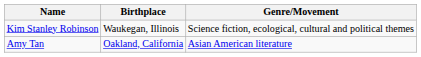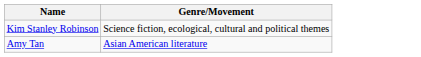- column: Birthplace | Waukegan, Illinois | Oakland, California
